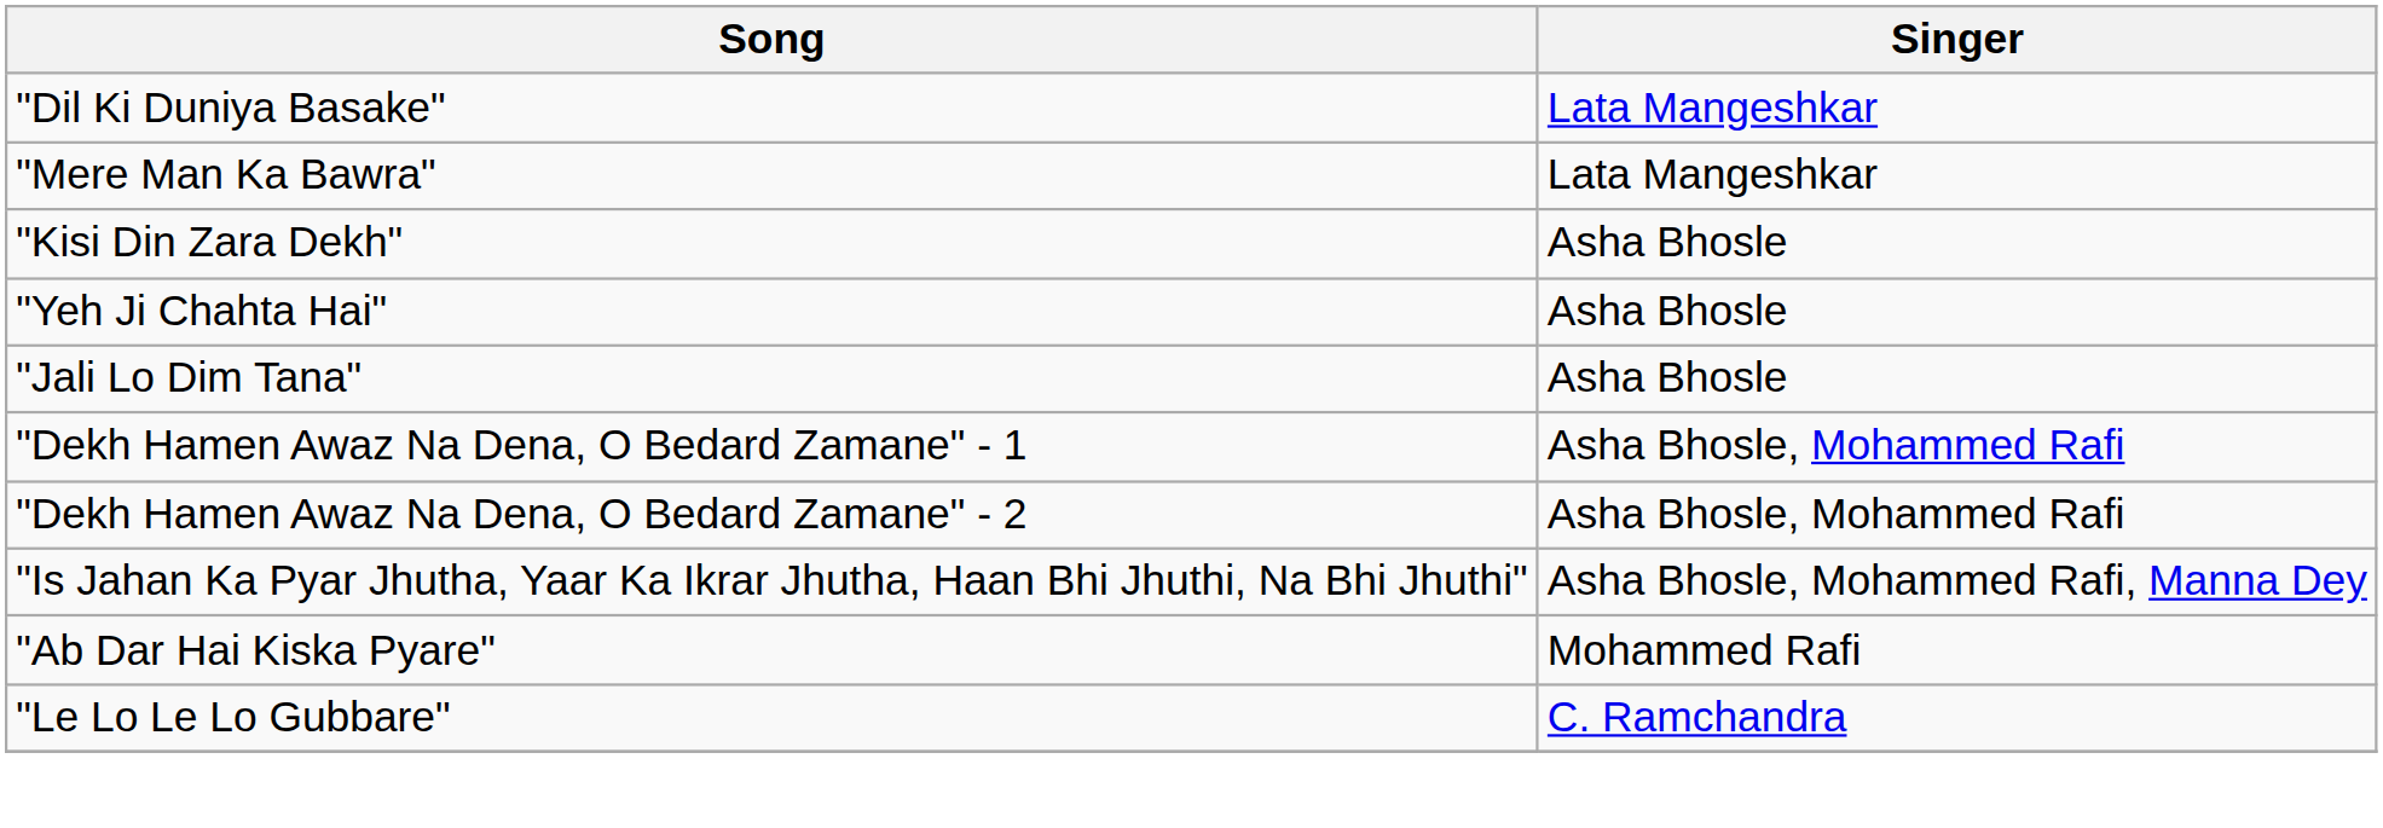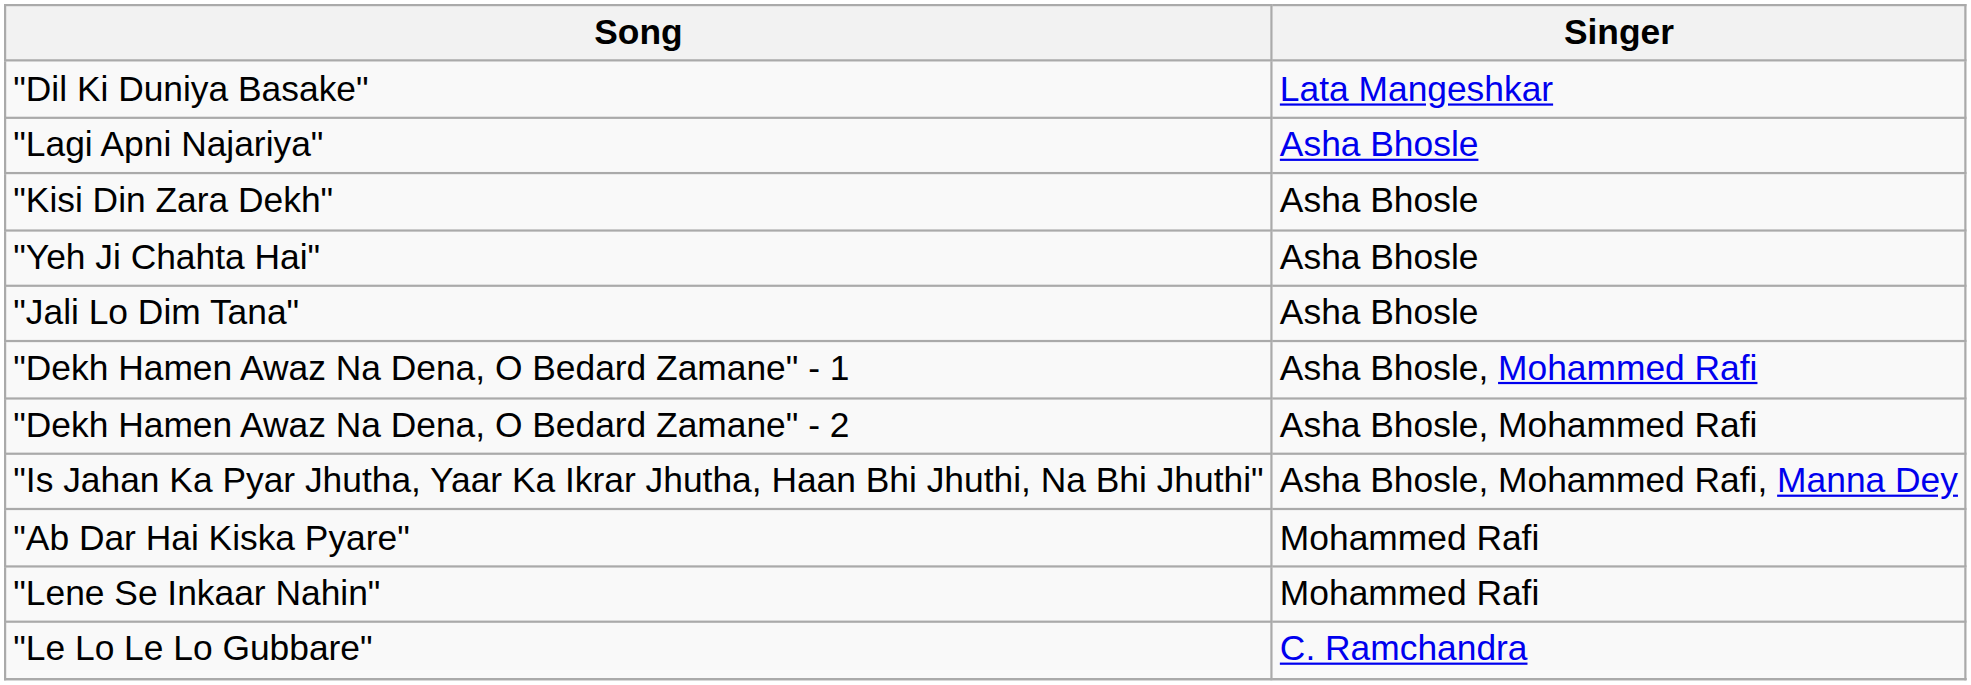- row: "Mere Man Ka Bawra" | Lata Mangeshkar
+ row: "Lagi Apni Najariya" | Asha Bhosle
+ row: "Lene Se Inkaar Nahin" | Mohammed Rafi
